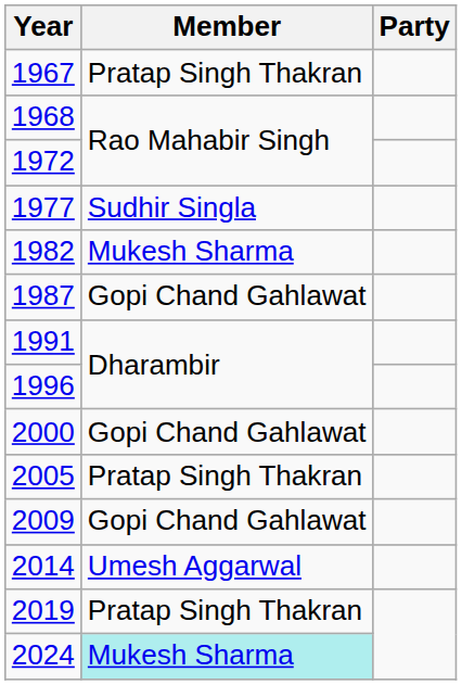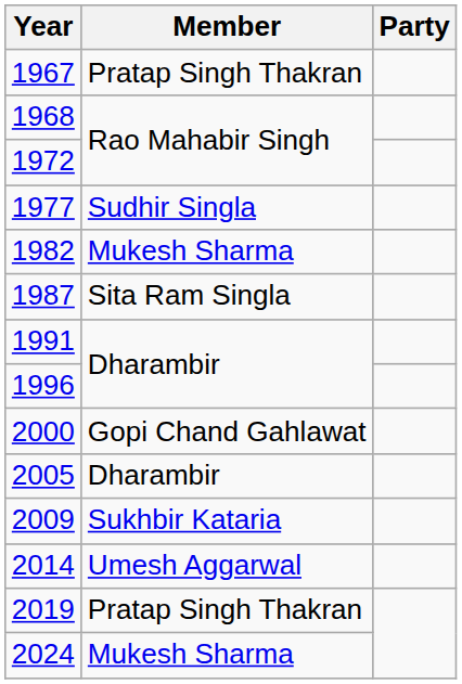1987 | Member: Gopi Chand Gahlawat -> Sita Ram Singla
2005 | Member: Pratap Singh Thakran -> Dharambir
2009 | Member: Gopi Chand Gahlawat -> Sukhbir Kataria
2024 | Member: paleturquoise background -> no background
